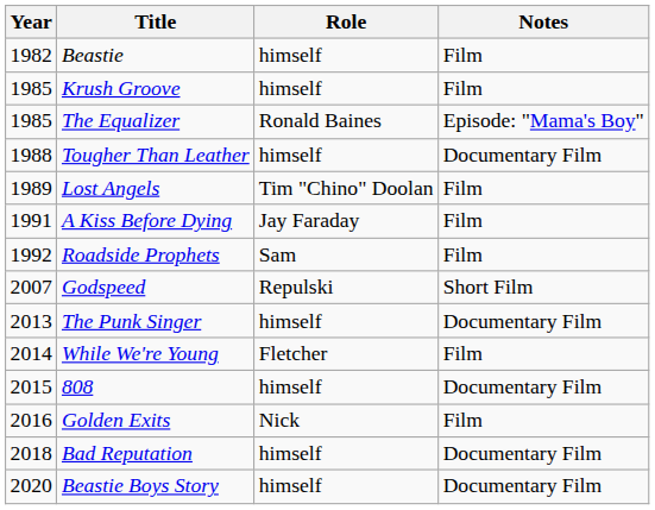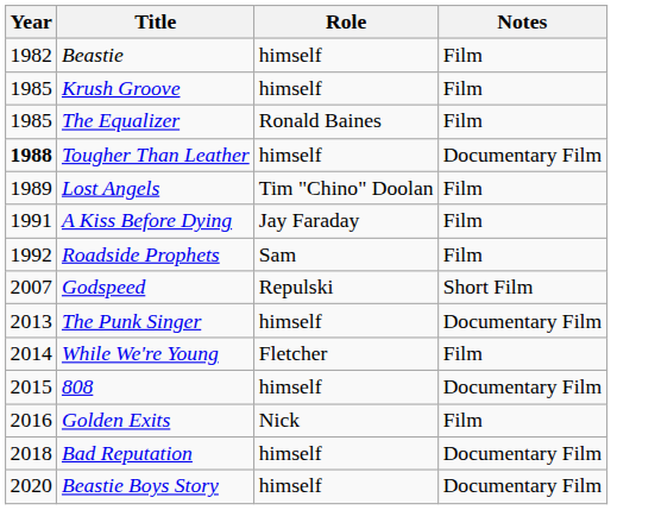The Equalizer | Notes: Episode: "Mama's Boy" -> Film
Tougher Than Leather | Year: normal -> bold
